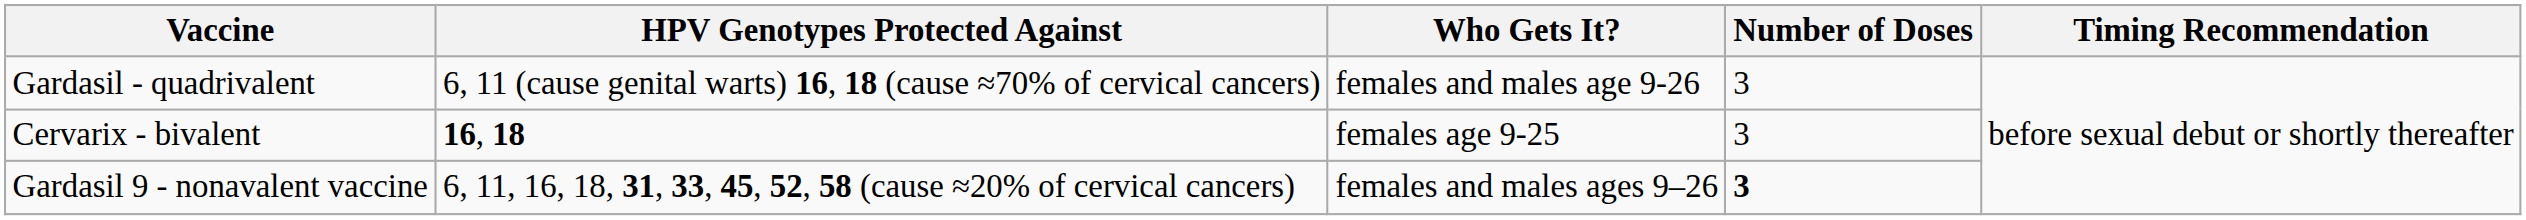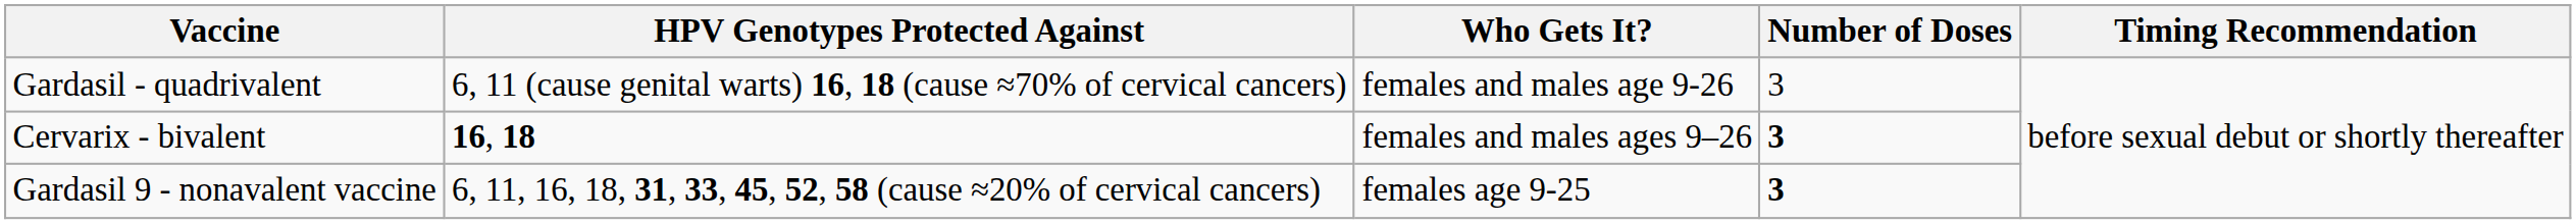Cervarix - bivalent | Who Gets It?: females age 9-25 -> females and males ages 9–26
Cervarix - bivalent | Number of Doses: normal -> bold
Gardasil 9 - nonavalent vaccine | Who Gets It?: females and males ages 9–26 -> females age 9-25
